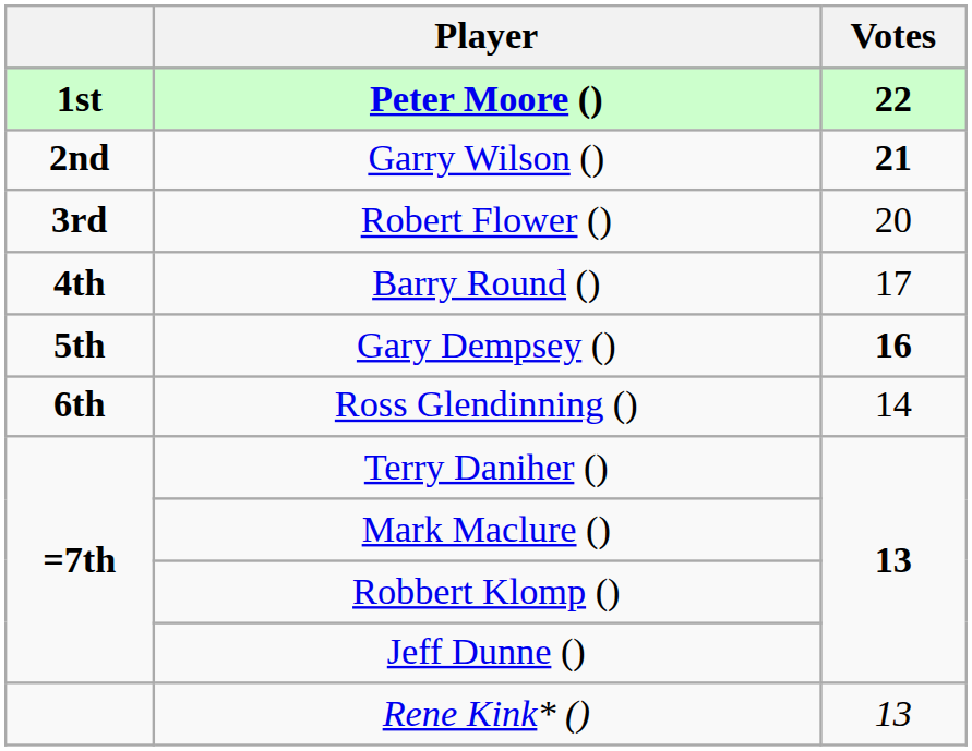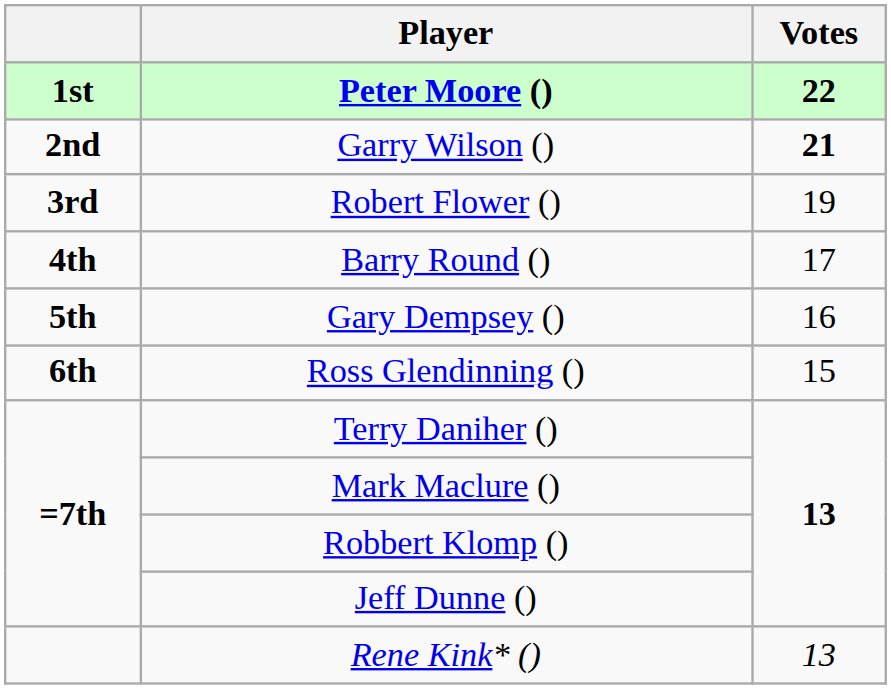Robert Flower () | Votes: 20 -> 19
Gary Dempsey () | Votes: bold -> normal
Ross Glendinning () | Votes: 14 -> 15
